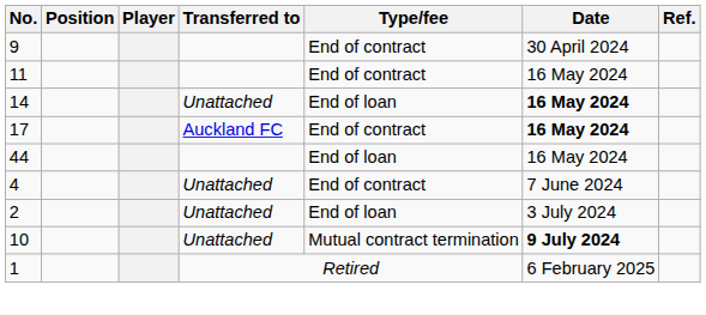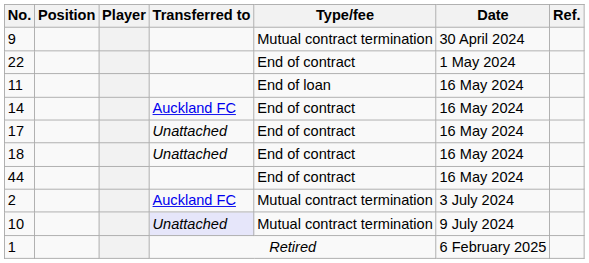9 | Type/fee: End of contract -> Mutual contract termination
+ row: 22 | End of contract | 1 May 2024
11 | Type/fee: End of contract -> End of loan
14 | Transferred to: Unattached -> Auckland FC
14 | Type/fee: End of loan -> End of contract
14 | Date: bold -> normal
17 | Transferred to: Auckland FC -> Unattached
17 | Date: bold -> normal
+ row: 18 | Unattached | End of contract | 16 May 2024
44 | Type/fee: End of loan -> End of contract
- row: 4 | Unattached | End of contract | 7 June 2024
2 | Transferred to: Unattached -> Auckland FC
2 | Type/fee: End of loan -> Mutual contract termination
10 | Transferred to: no background -> lavender background
10 | Date: bold -> normal
